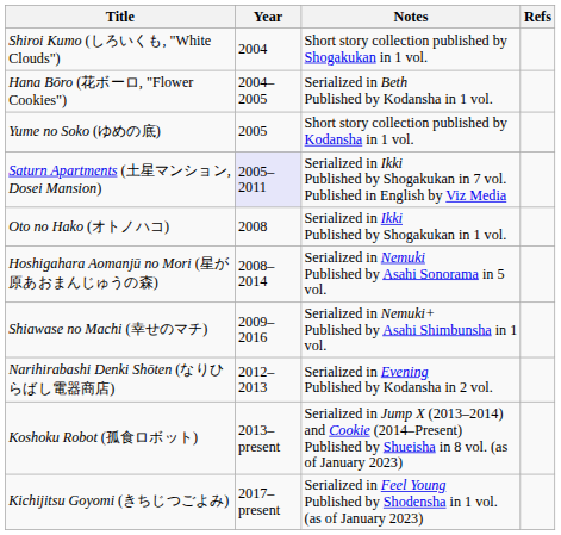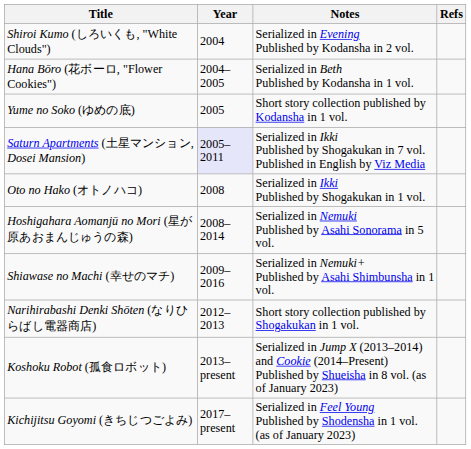Shiroi Kumo (しろいくも, "White Clouds") | Notes: Short story collection published by Shogakukan in 1 vol. -> Serialized in Evening Published by Kodansha in 2 vol.
Narihirabashi Denki Shōten (なりひらばし電器商店) | Notes: Serialized in Evening Published by Kodansha in 2 vol. -> Short story collection published by Shogakukan in 1 vol.
